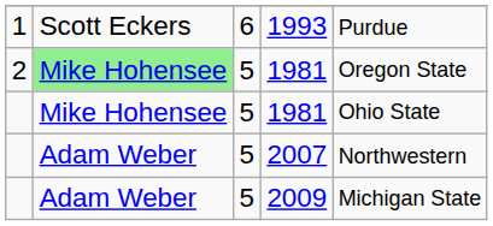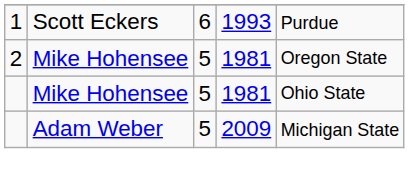2 / 1981 | column 2: lightgreen background -> no background
- row: Adam Weber | 5 | 2007 | Northwestern
